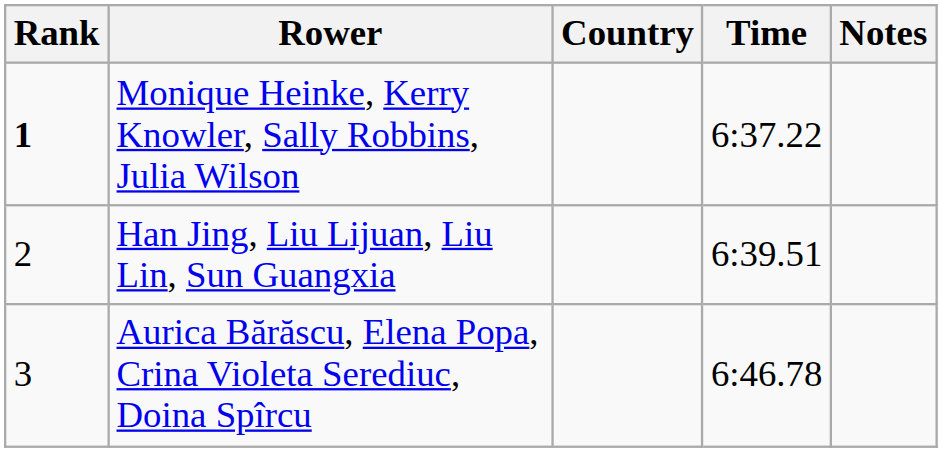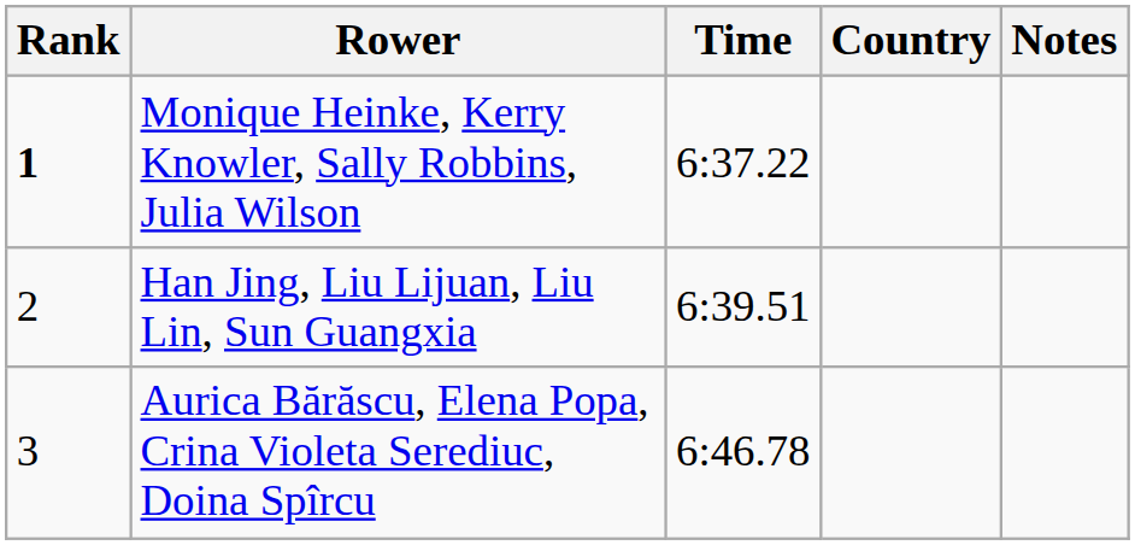columns swapped: Country <-> Time
